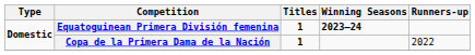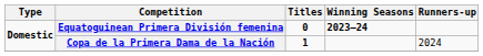Equatoguinean Primera División femenina | Titles: 1 -> 0
Copa de la Primera Dama de la Nación | Runners-up: 2022 -> 2024
